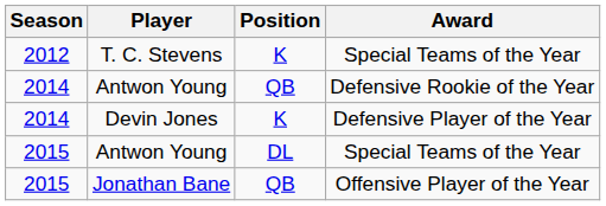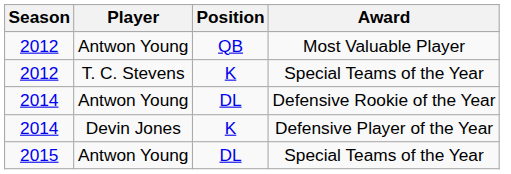+ row: 2012 | Antwon Young | QB | Most Valuable Player
Defensive Rookie of the Year | Position: QB -> DL
- row: 2015 | Jonathan Bane | QB | Offensive Player of the Year
